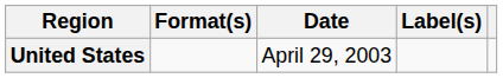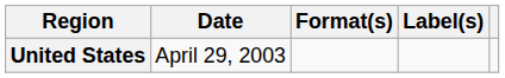columns swapped: Date <-> Format(s)
